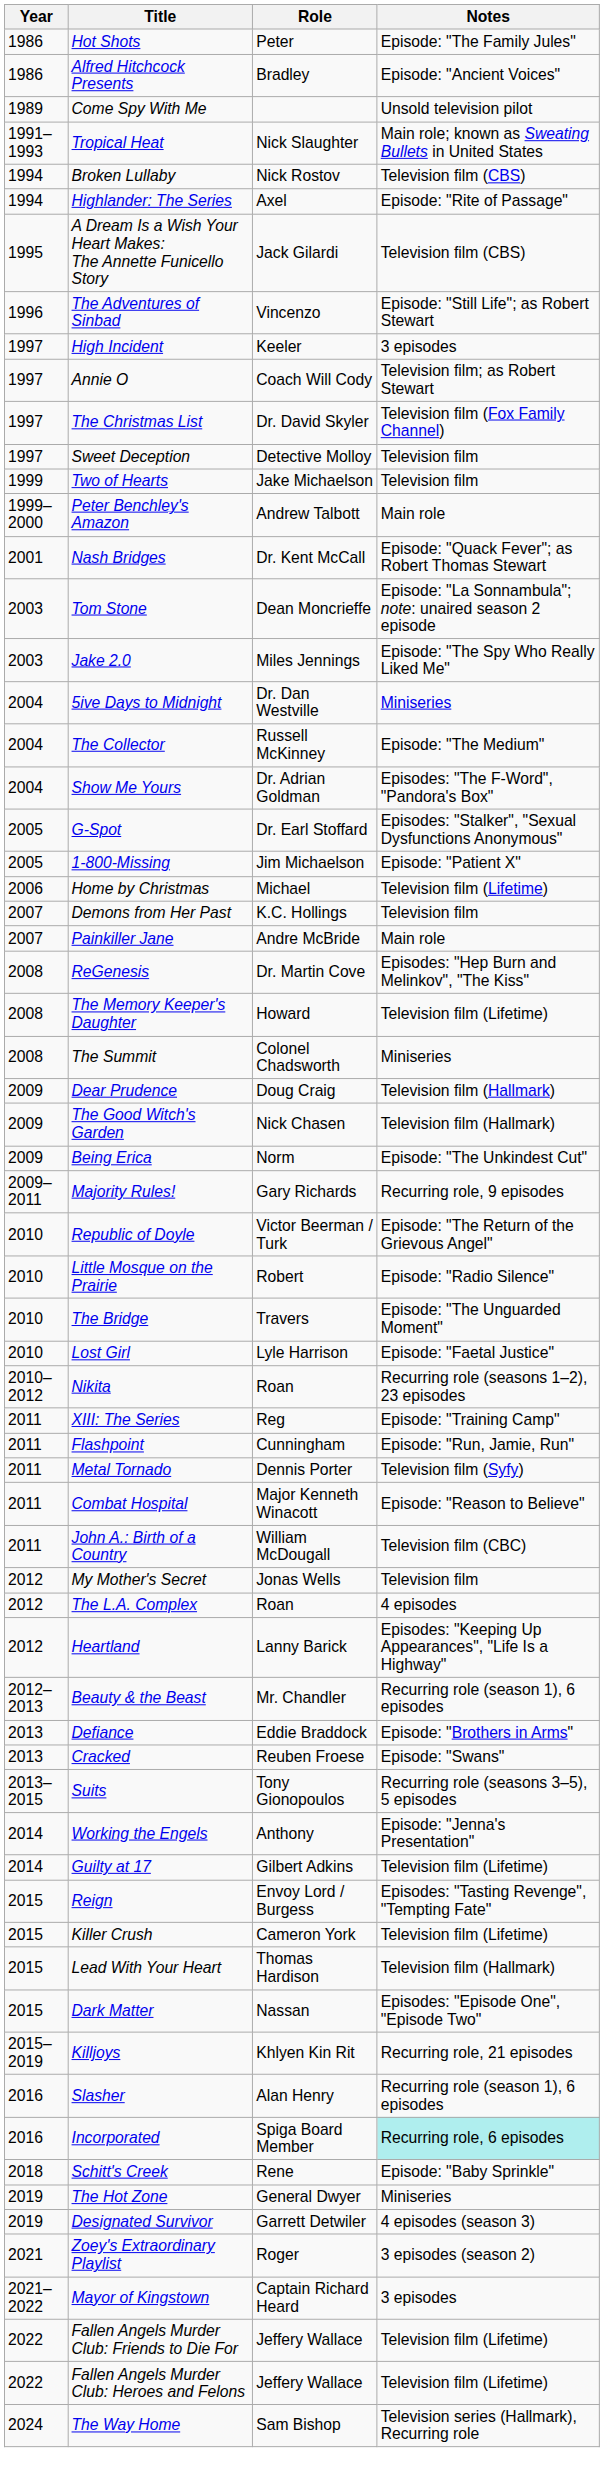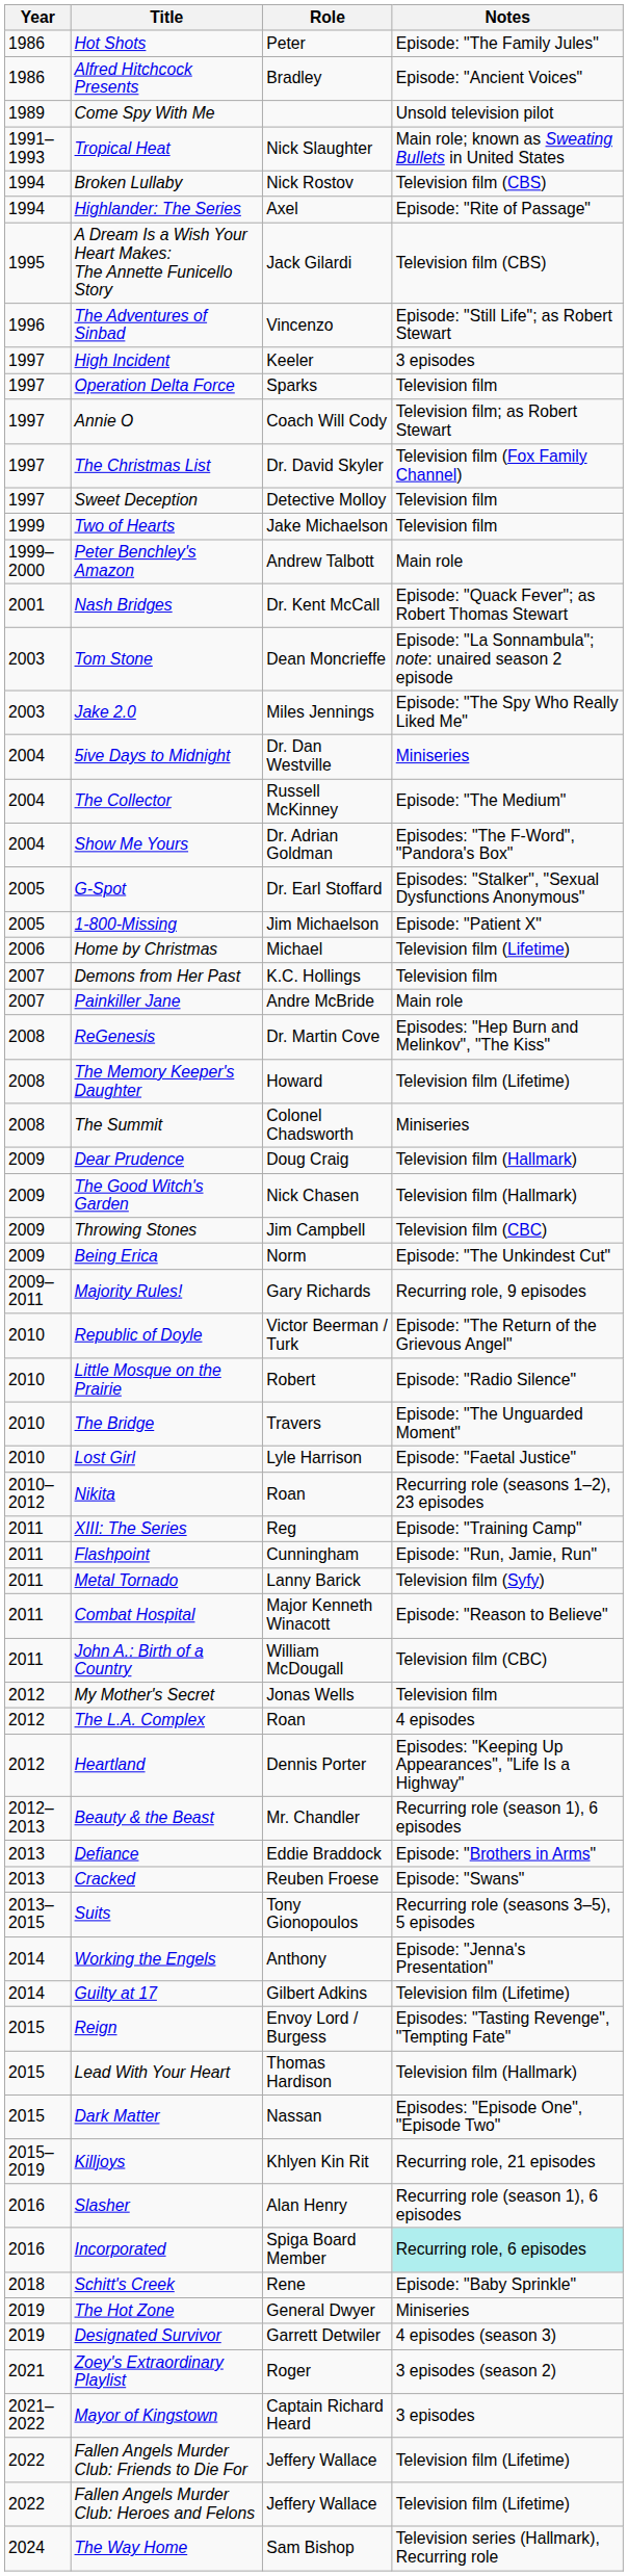+ row: 1997 | Operation Delta Force | Sparks | Television film
+ row: 2009 | Throwing Stones | Jim Campbell | Television film (CBC)
Metal Tornado | Role: Dennis Porter -> Lanny Barick
Heartland | Role: Lanny Barick -> Dennis Porter
- row: 2015 | Killer Crush | Cameron York | Television film (Lifetime)
